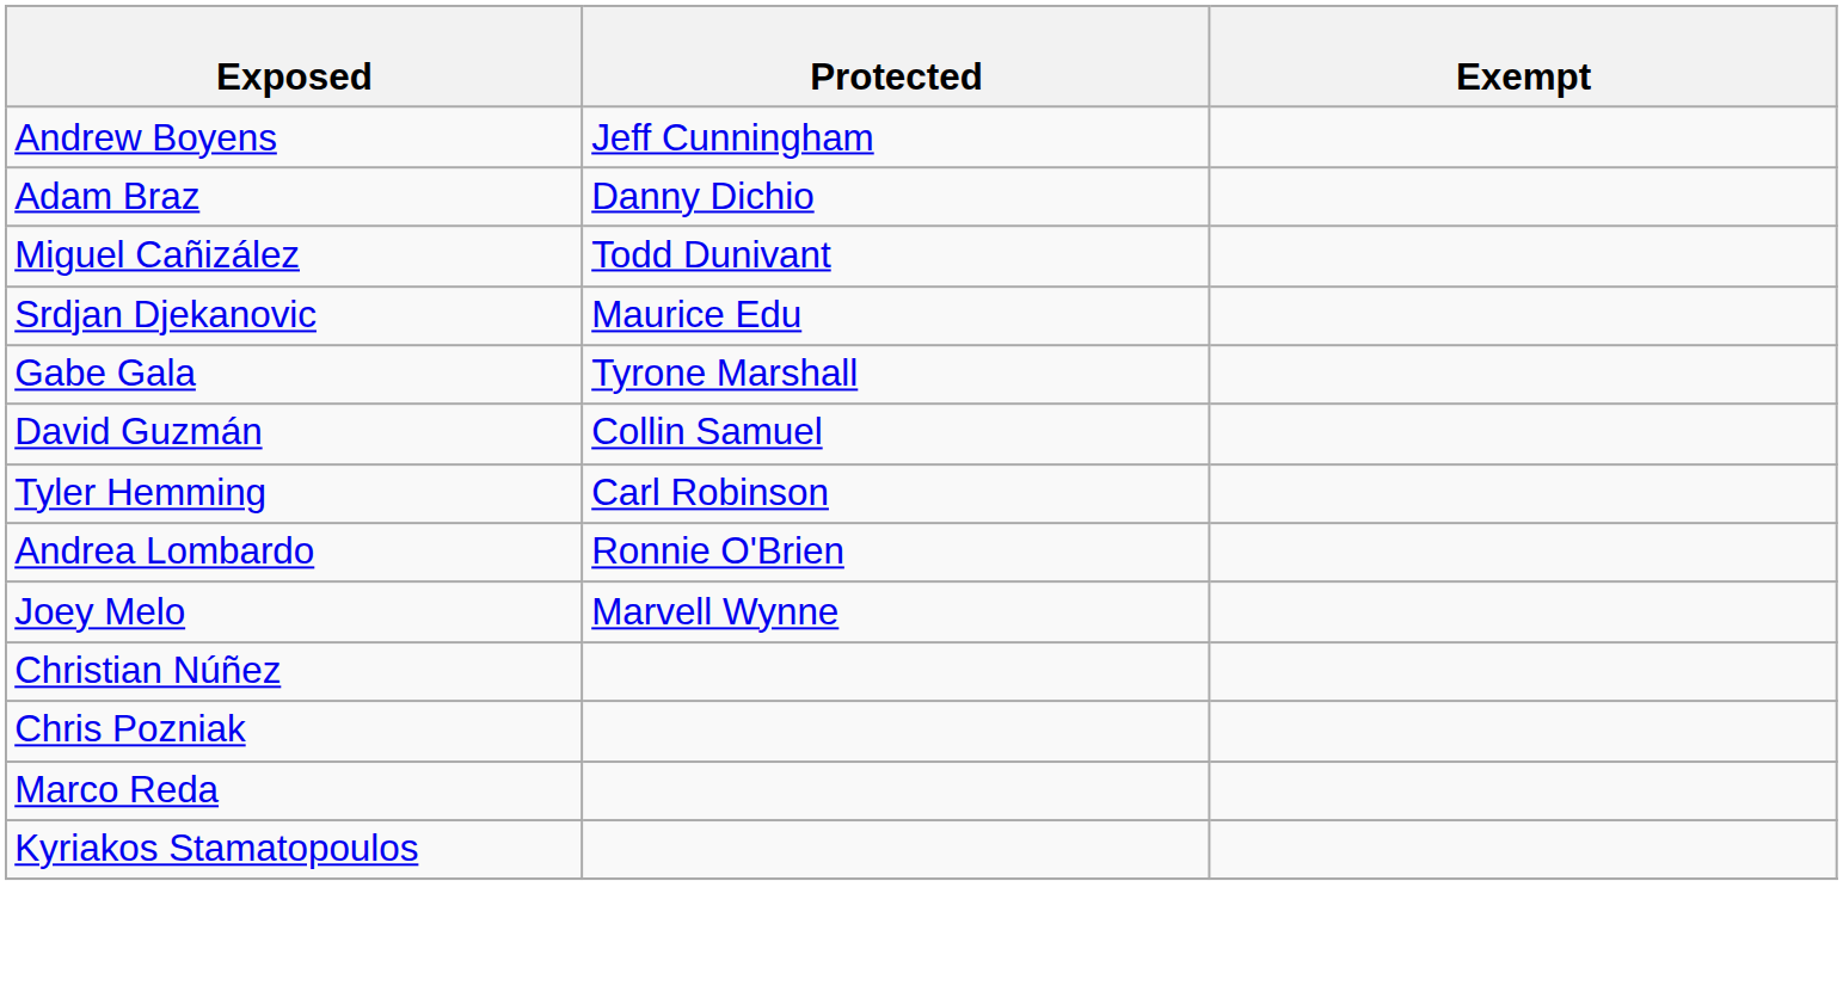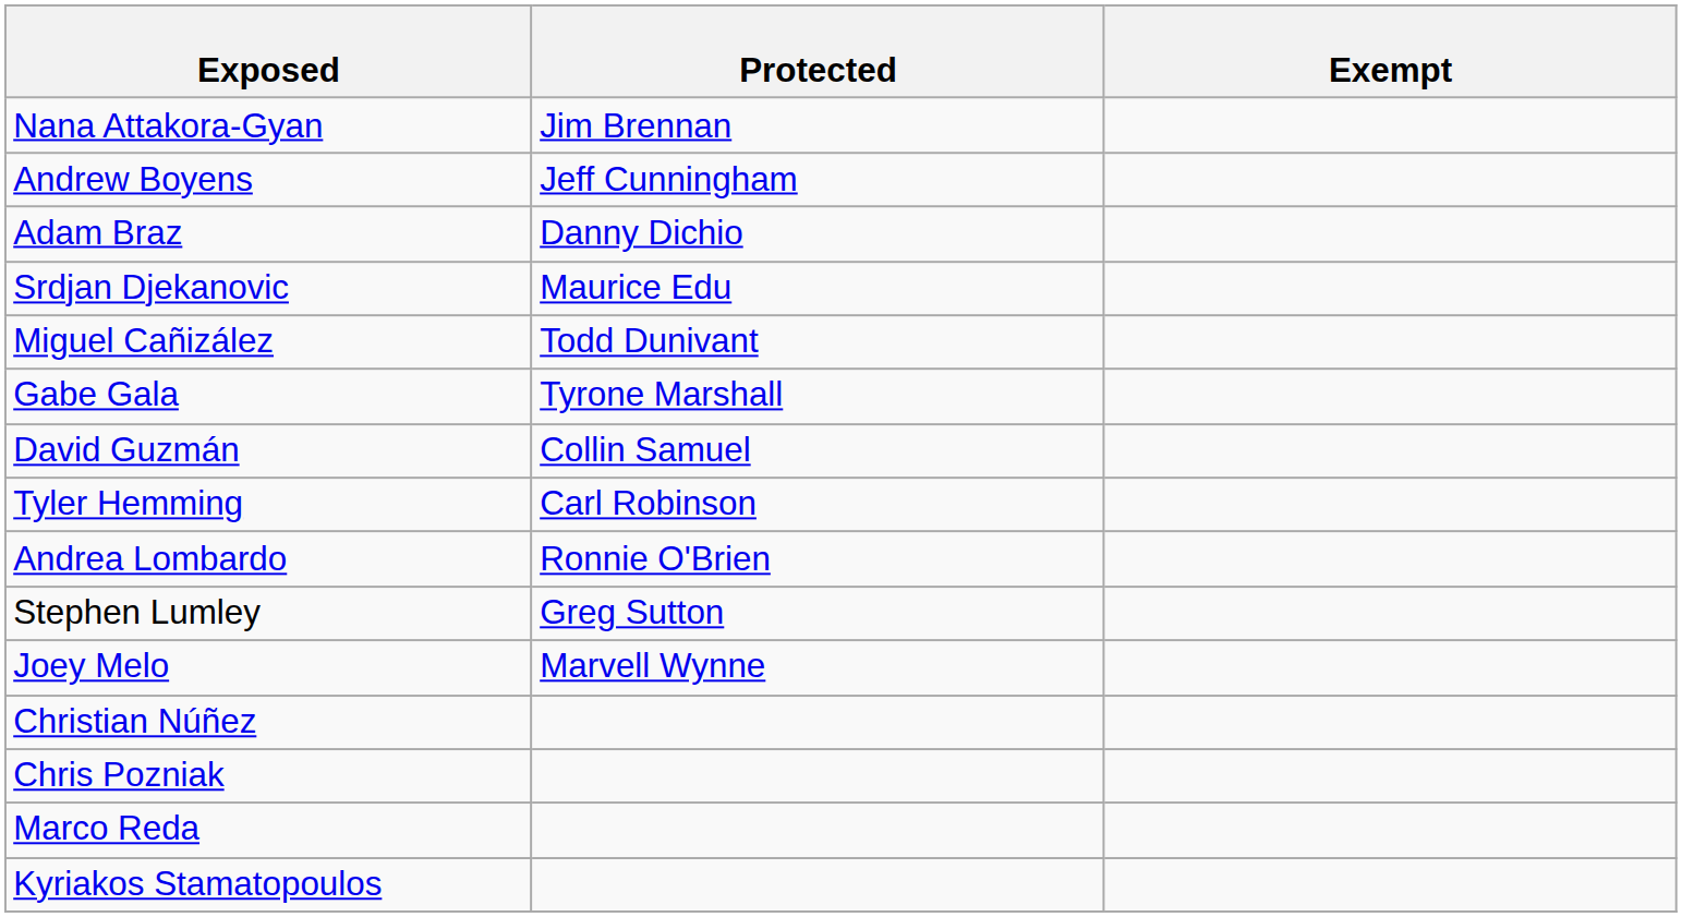+ row: Nana Attakora-Gyan | Jim Brennan
rows swapped: Miguel Cañizález <-> Srdjan Djekanovic
+ row: Stephen Lumley | Greg Sutton
